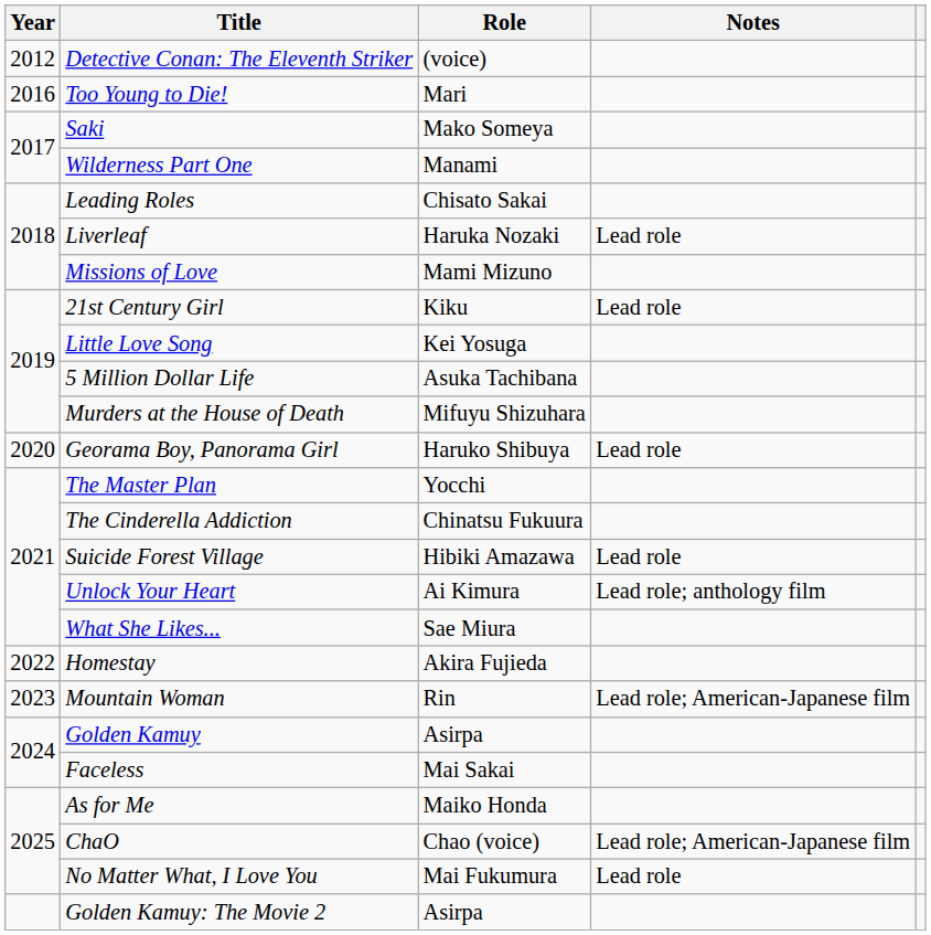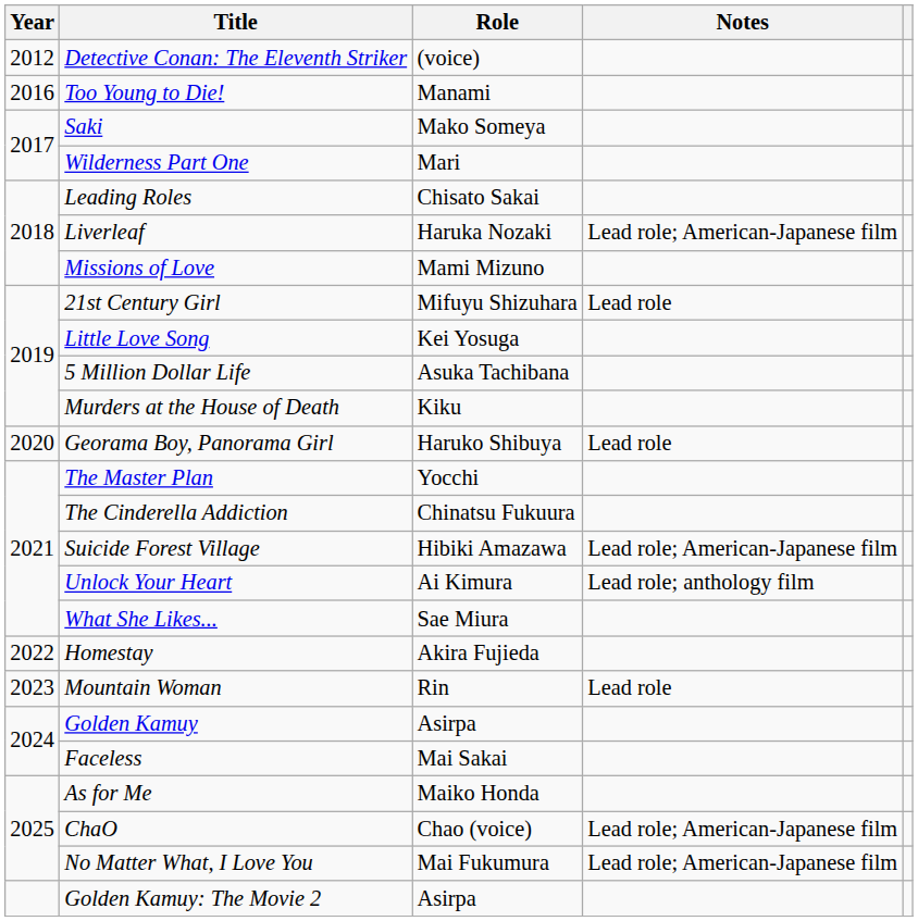Too Young to Die! | Role: Mari -> Manami
Wilderness Part One | Role: Manami -> Mari
Liverleaf | Notes: Lead role -> Lead role; American-Japanese film
21st Century Girl | Role: Kiku -> Mifuyu Shizuhara
Murders at the House of Death | Role: Mifuyu Shizuhara -> Kiku
Suicide Forest Village | Notes: Lead role -> Lead role; American-Japanese film
Mountain Woman | Notes: Lead role; American-Japanese film -> Lead role
No Matter What, I Love You | Notes: Lead role -> Lead role; American-Japanese film
